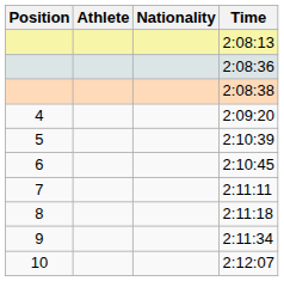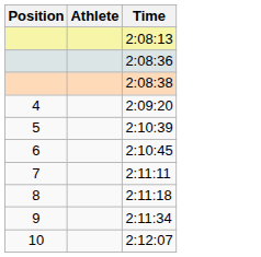- column: Nationality
